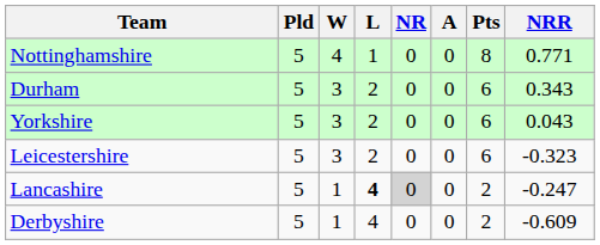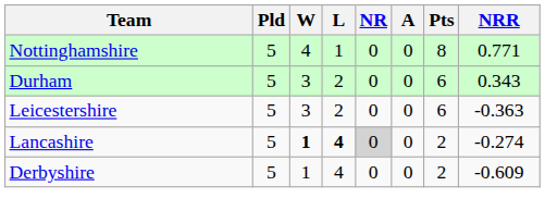- row: Yorkshire | 5 | 3 | 2 | 0 | 0 | 6 | 0.043
Leicestershire | NRR: -0.323 -> -0.363
Lancashire | W: normal -> bold
Lancashire | NRR: -0.247 -> -0.274
